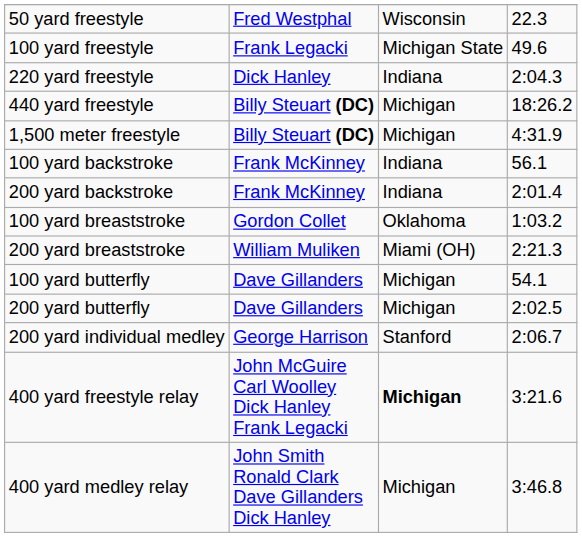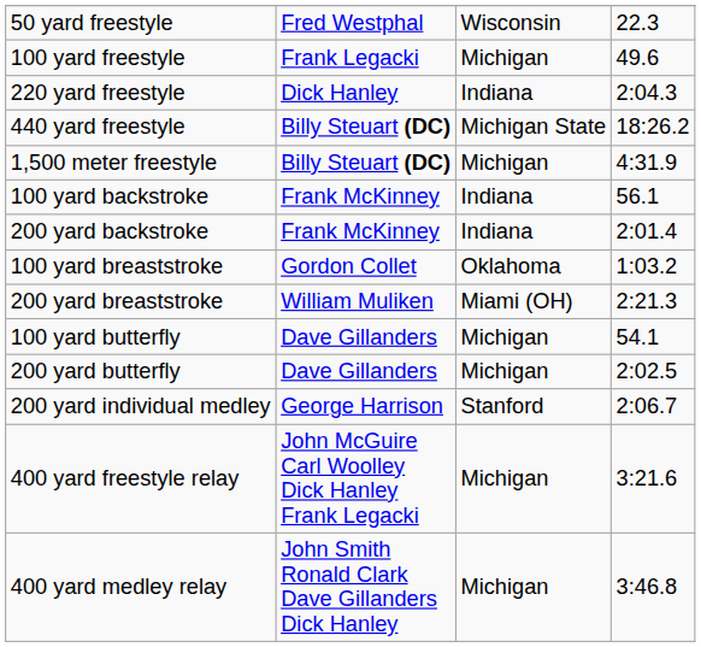100 yard freestyle | column 3: Michigan State -> Michigan
440 yard freestyle | column 3: Michigan -> Michigan State
400 yard freestyle relay | column 3: bold -> normal
